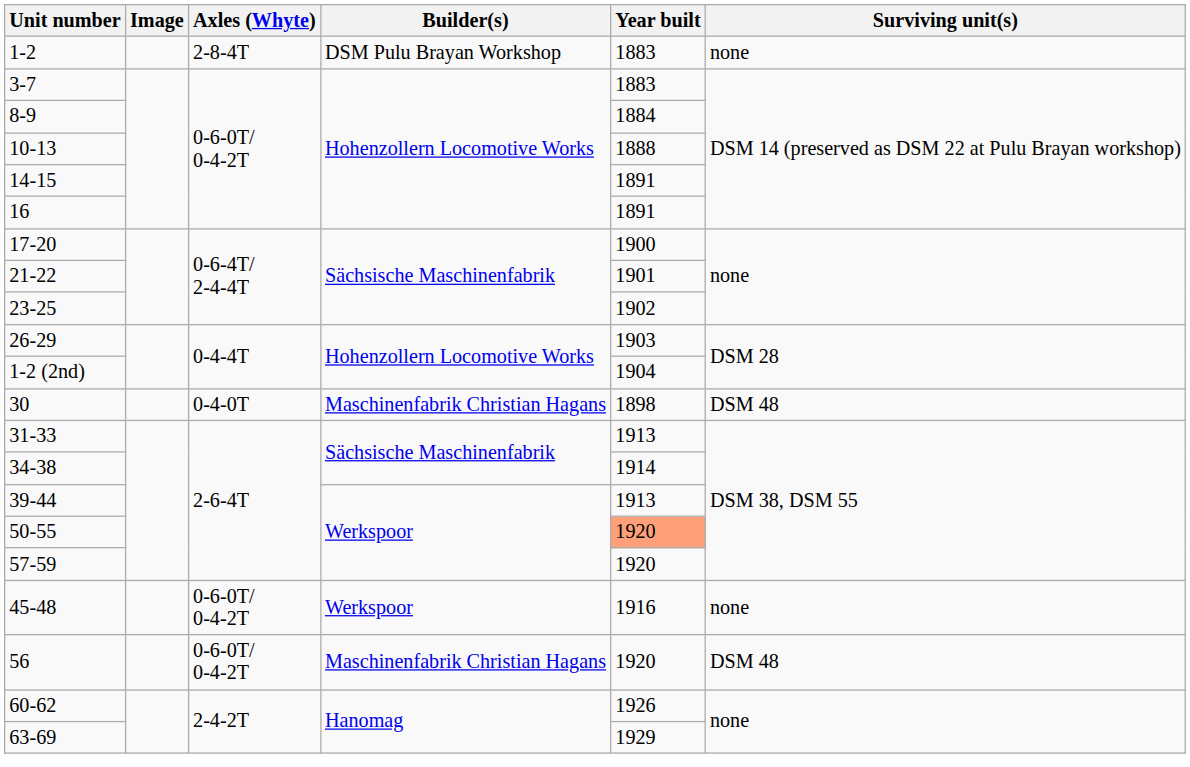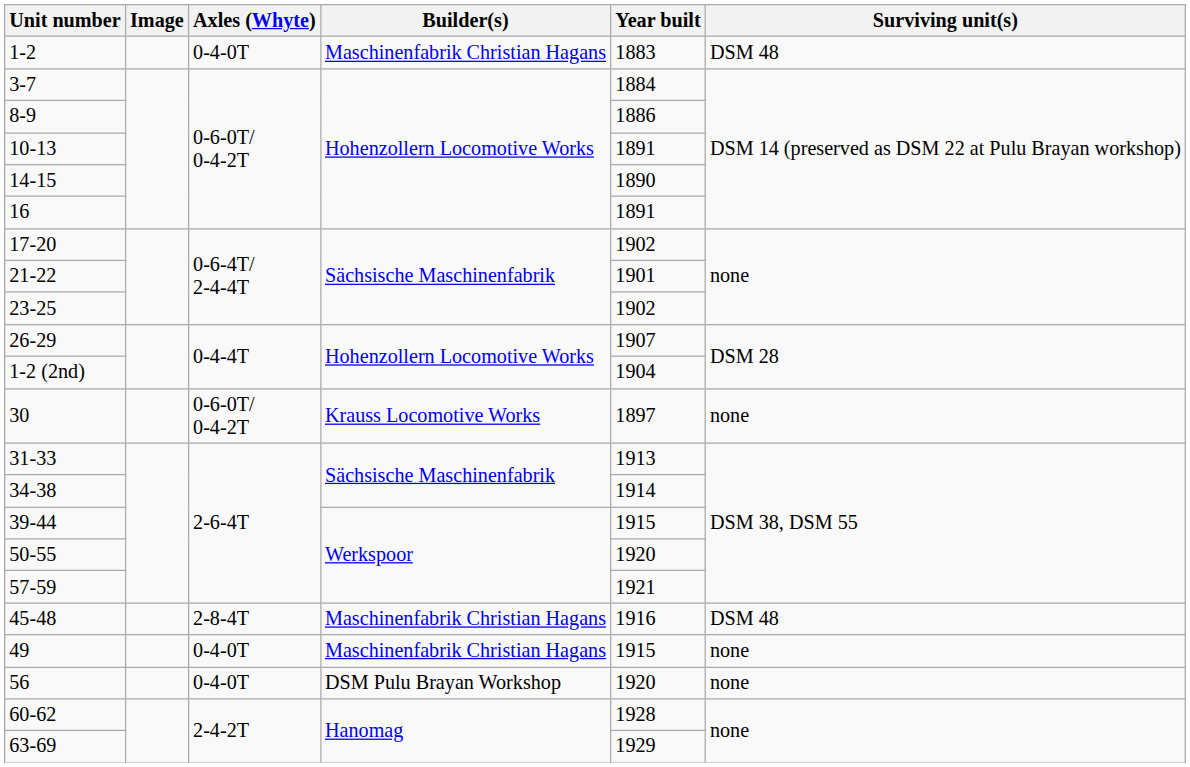1-2 | Axles (Whyte): 2-8-4T -> 0-4-0T
1-2 | Builder(s): DSM Pulu Brayan Workshop -> Maschinenfabrik Christian Hagans
1-2 | Surviving unit(s): none -> DSM 48
3-7 | Year built: 1883 -> 1884
8-9 | Year built: 1884 -> 1886
10-13 | Year built: 1888 -> 1891
14-15 | Year built: 1891 -> 1890
17-20 | Year built: 1900 -> 1902
26-29 | Year built: 1903 -> 1907
30 | Axles (Whyte): 0-4-0T -> 0-6-0T/ 0-4-2T
30 | Builder(s): Maschinenfabrik Christian Hagans -> Krauss Locomotive Works
30 | Year built: 1898 -> 1897
30 | Surviving unit(s): DSM 48 -> none
39-44 | Year built: 1913 -> 1915
50-55 | Year built: lightsalmon background -> no background
57-59 | Year built: 1920 -> 1921
45-48 | Axles (Whyte): 0-6-0T/ 0-4-2T -> 2-8-4T
45-48 | Builder(s): Werkspoor -> Maschinenfabrik Christian Hagans
45-48 | Surviving unit(s): none -> DSM 48
+ row: 49 | 0-4-0T | Maschinenfabrik Christian Hagans | 1915 | none
56 | Axles (Whyte): 0-6-0T/ 0-4-2T -> 0-4-0T
56 | Builder(s): Maschinenfabrik Christian Hagans -> DSM Pulu Brayan Workshop
56 | Surviving unit(s): DSM 48 -> none
60-62 | Year built: 1926 -> 1928
